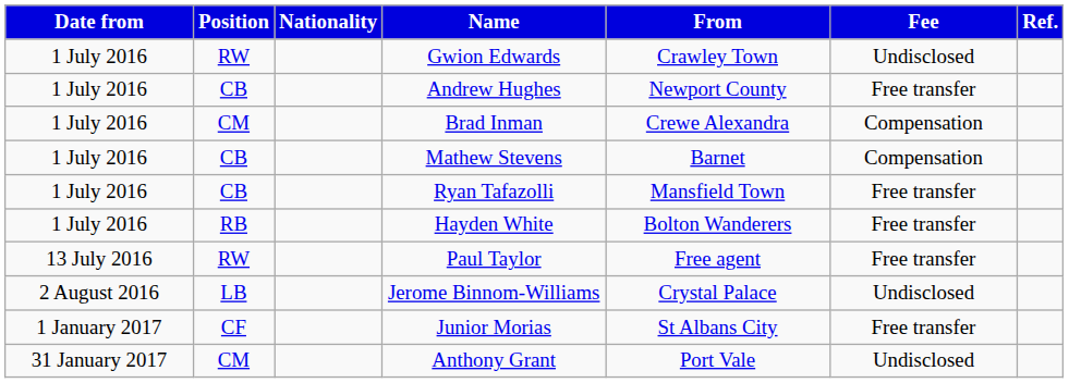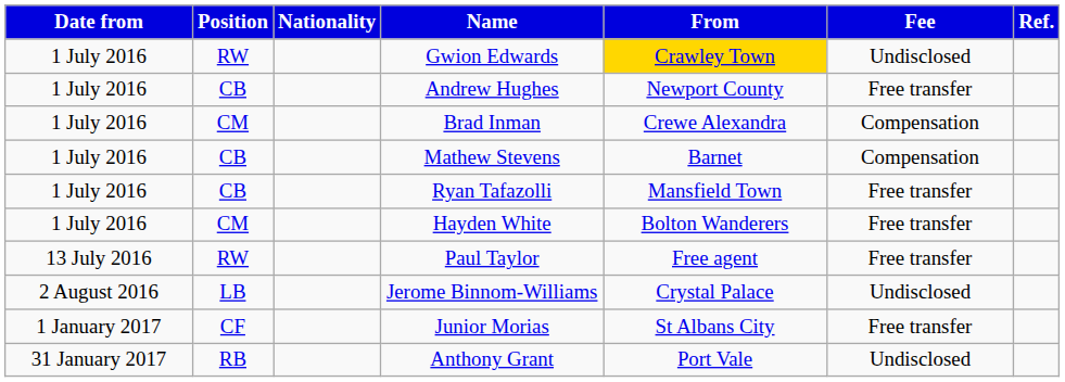Gwion Edwards | From: no background -> gold background
Hayden White | Position: RB -> CM
Anthony Grant | Position: CM -> RB
